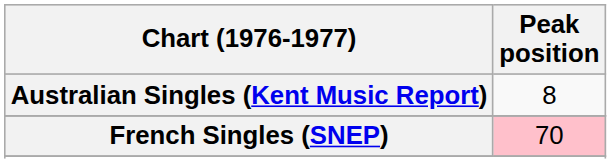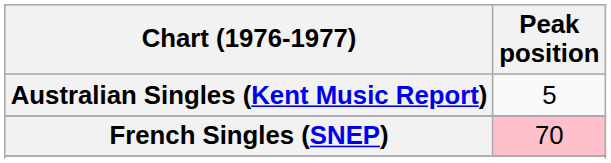Australian Singles (Kent Music Report) | Peak position: 8 -> 5
